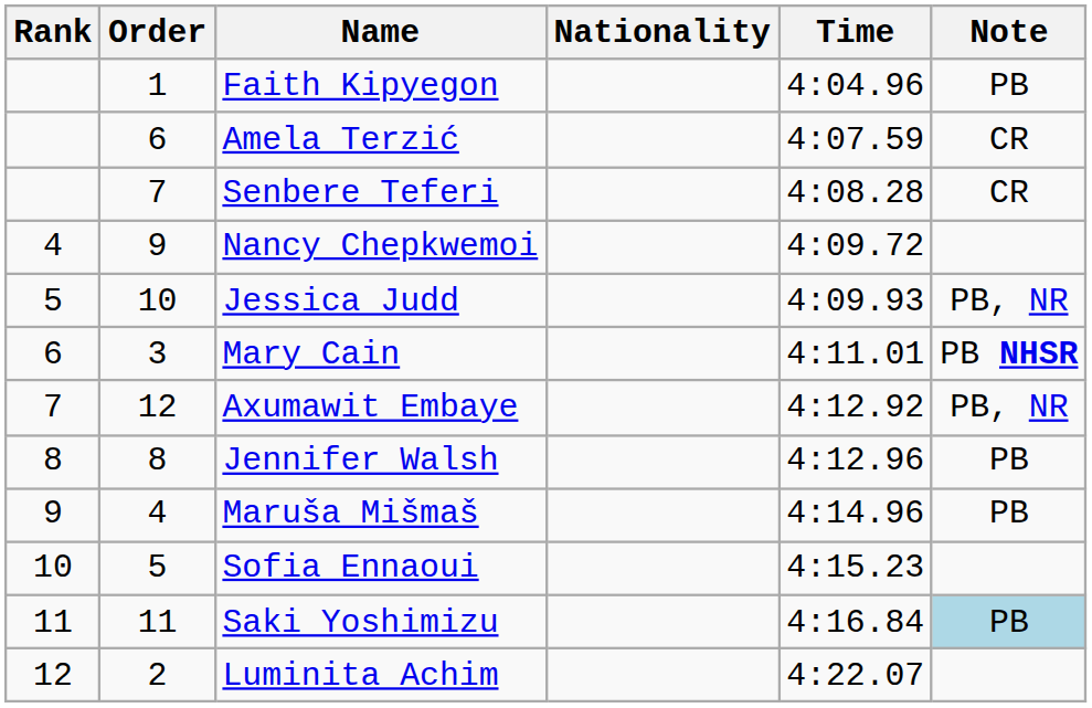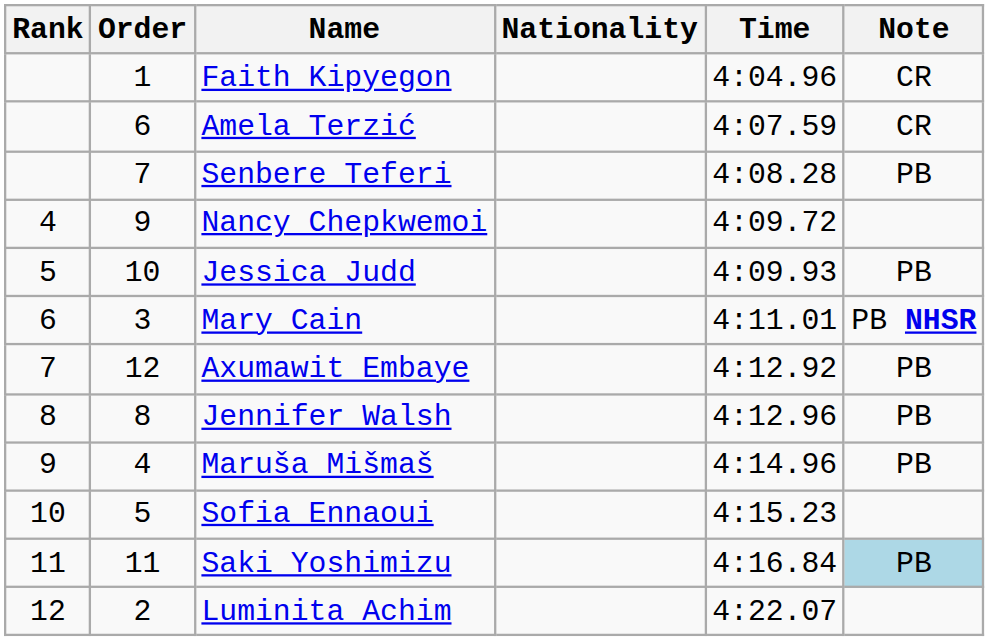Faith Kipyegon | Note: PB -> CR
Senbere Teferi | Note: CR -> PB
Jessica Judd | Note: PB, NR -> PB
Axumawit Embaye | Note: PB, NR -> PB
